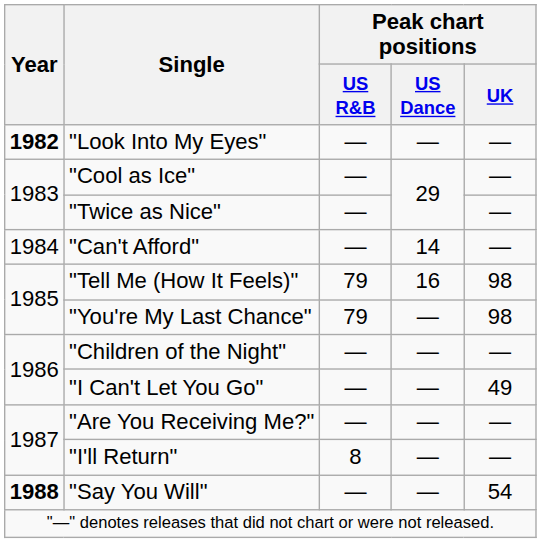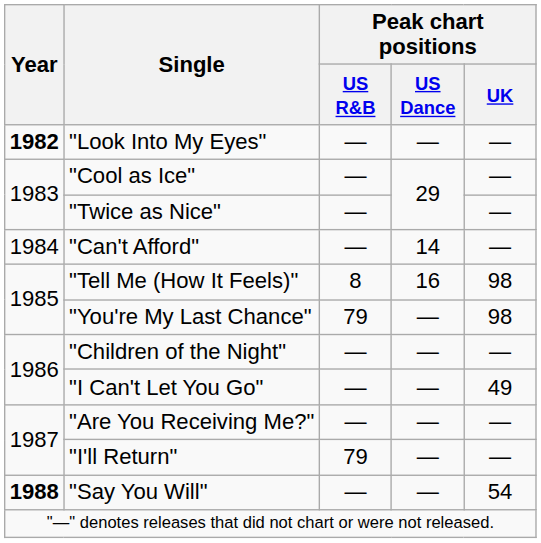"Tell Me (How It Feels)" | Peak chart positions / US R&B: 79 -> 8
"I'll Return" | Peak chart positions / US R&B: 8 -> 79
